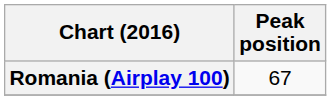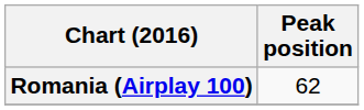Romania (Airplay 100) | Peak position: 67 -> 62
